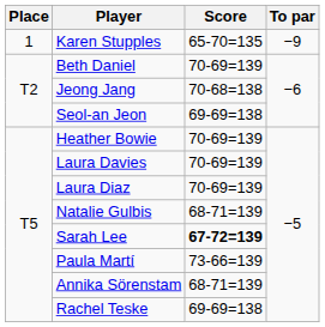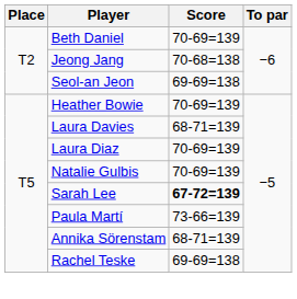- row: 1 | Karen Stupples | 65-70=135 | −9
Laura Davies | Score: 70-69=139 -> 68-71=139
Natalie Gulbis | Score: 68-71=139 -> 70-69=139
